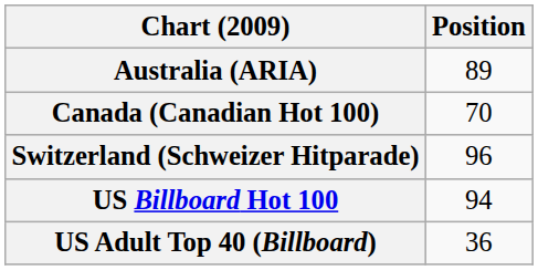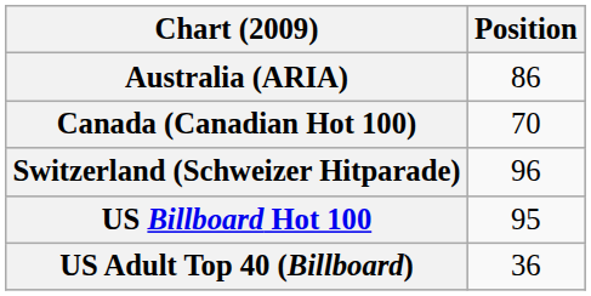Australia (ARIA) | Position: 89 -> 86
US Billboard Hot 100 | Position: 94 -> 95
